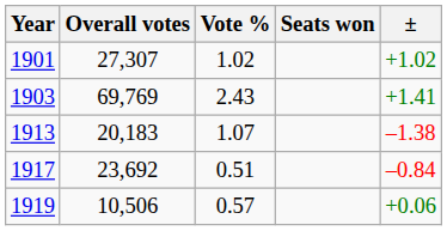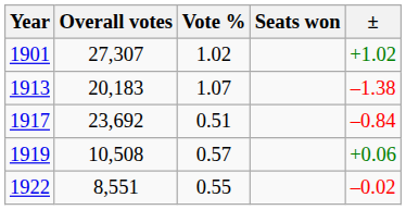- row: 1903 | 69,769 | 2.43 | +1.41
1919 | Overall votes: 10,506 -> 10,508
+ row: 1922 | 8,551 | 0.55 | –0.02
